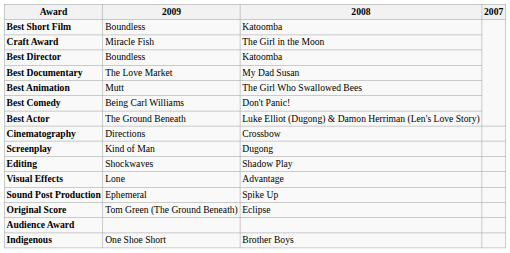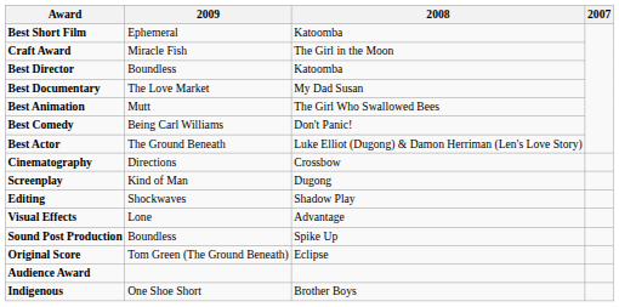Best Short Film | 2009: Boundless -> Ephemeral
Sound Post Production | 2009: Ephemeral -> Boundless
